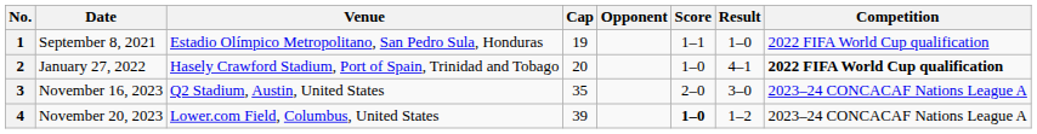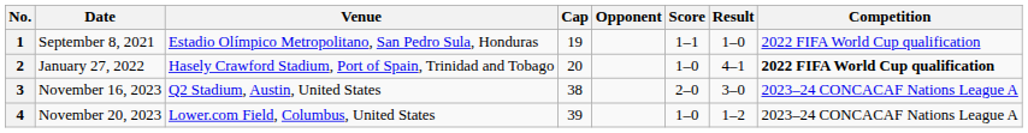3 | Cap: 35 -> 38
4 | Score: bold -> normal
